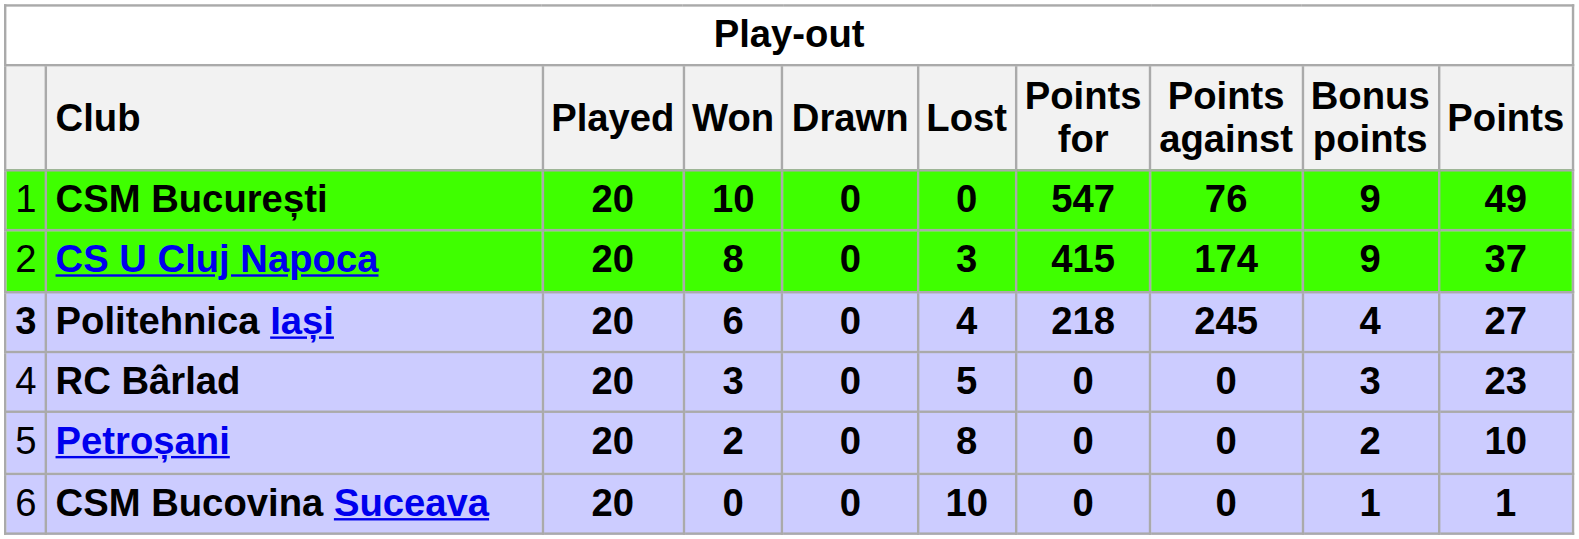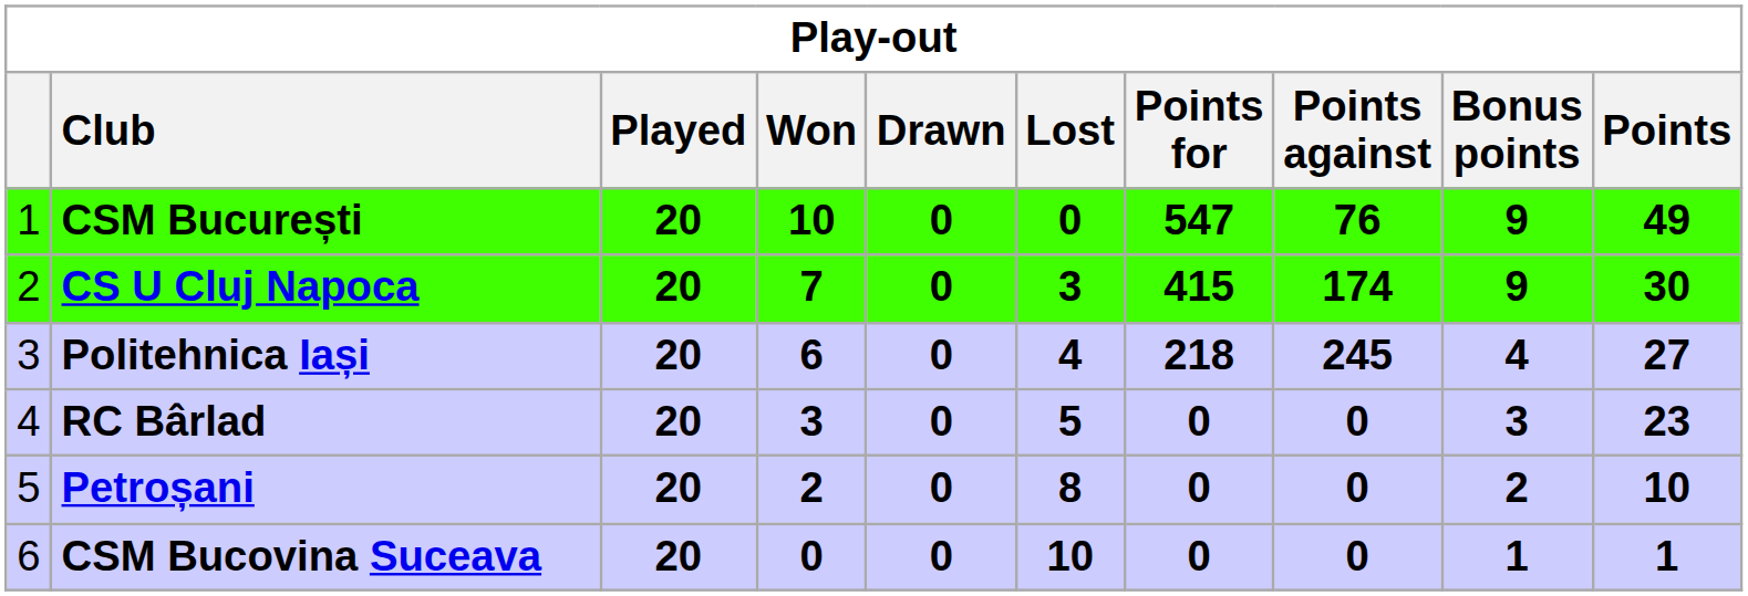CS U Cluj Napoca | Won: 8 -> 7
CS U Cluj Napoca | Points: 37 -> 30
Politehnica Iași | column 1: bold -> normal
